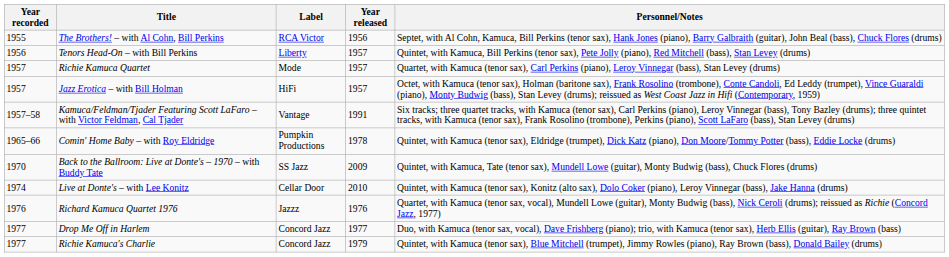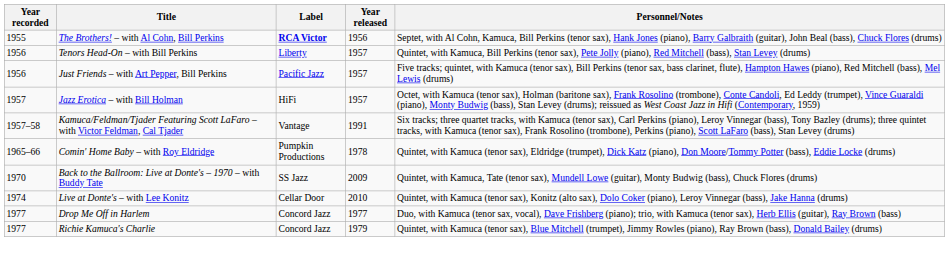The Brothers! – with Al Cohn, Bill Perkins | Label: normal -> bold
+ row: 1956 | Just Friends – with Art Pepper, Bill Perkins | Pacific Jazz | 1957 | Five tracks; quintet, with Kamuca (tenor sax), Bill Perkins (tenor sax, bass clarinet, flute), Hampton Hawes (piano), Red Mitchell (bass), Mel Lewis (drums)
- row: 1957 | Richie Kamuca Quartet | Mode | 1957 | Quartet, with Kamuca (tenor sax), Carl Perkins (piano), Leroy Vinnegar (bass), Stan Levey (drums)
- row: 1976 | Richard Kamuca Quartet 1976 | Jazzz | 1976 | Quartet, with Kamuca (tenor sax, vocal), Mundell Lowe (guitar), Monty Budwig (bass), Nick Ceroli (drums); reissued as Richie (Concord Jazz, 1977)
